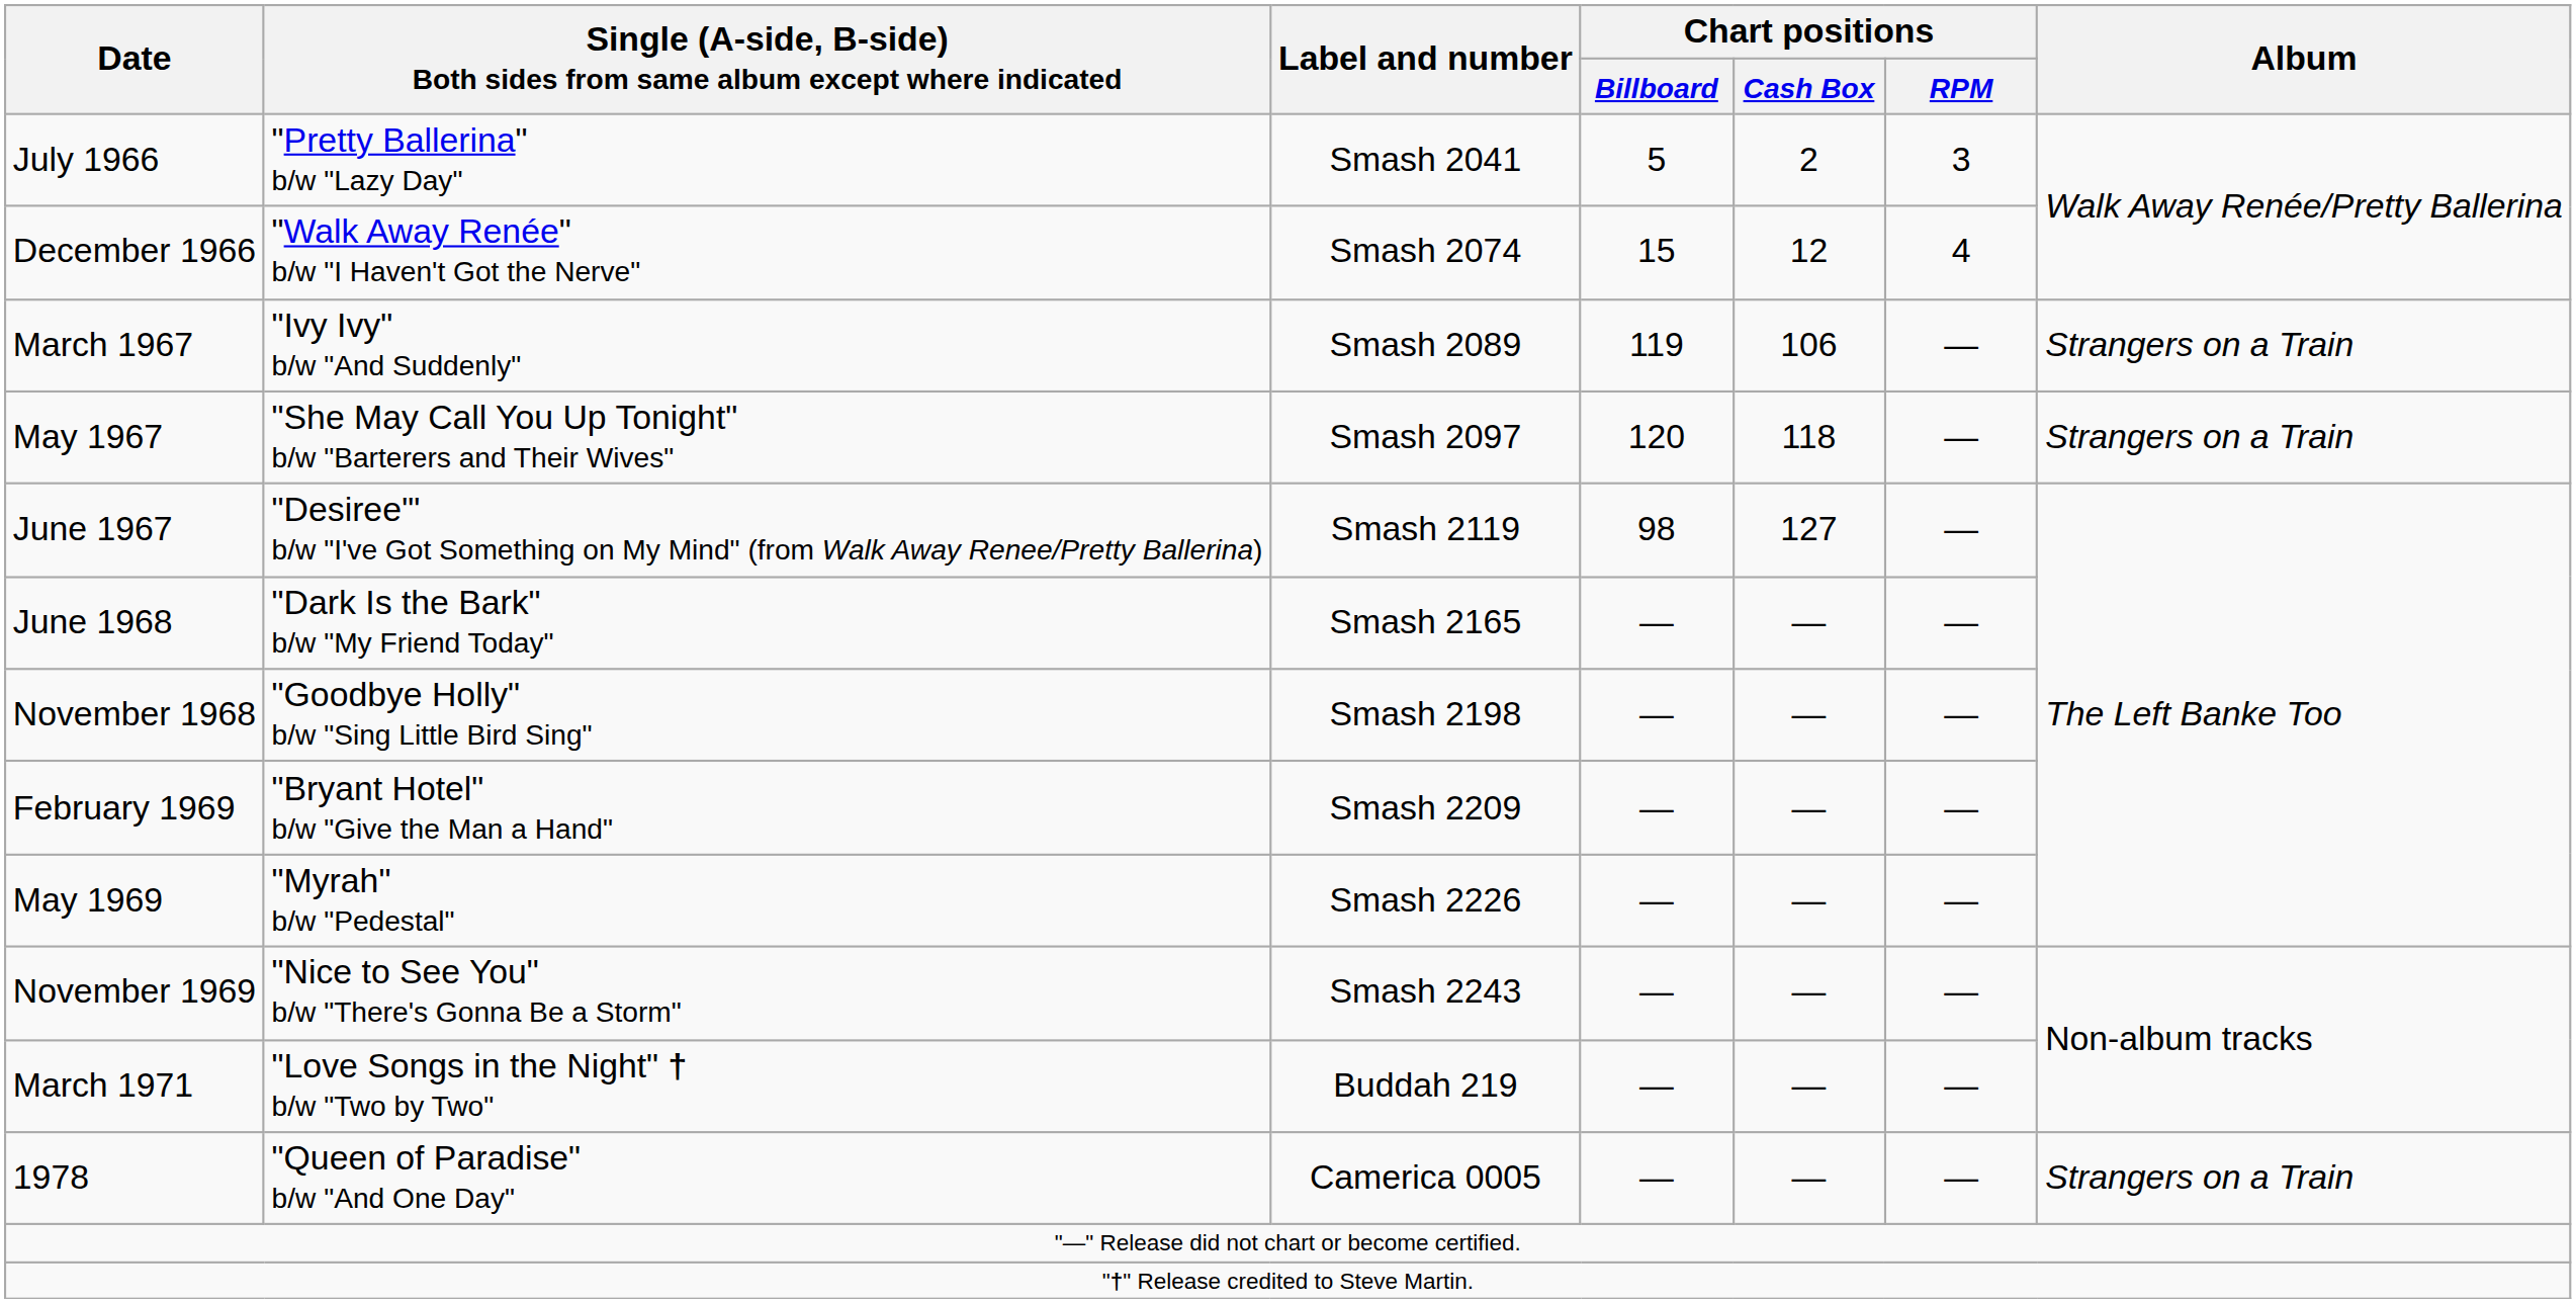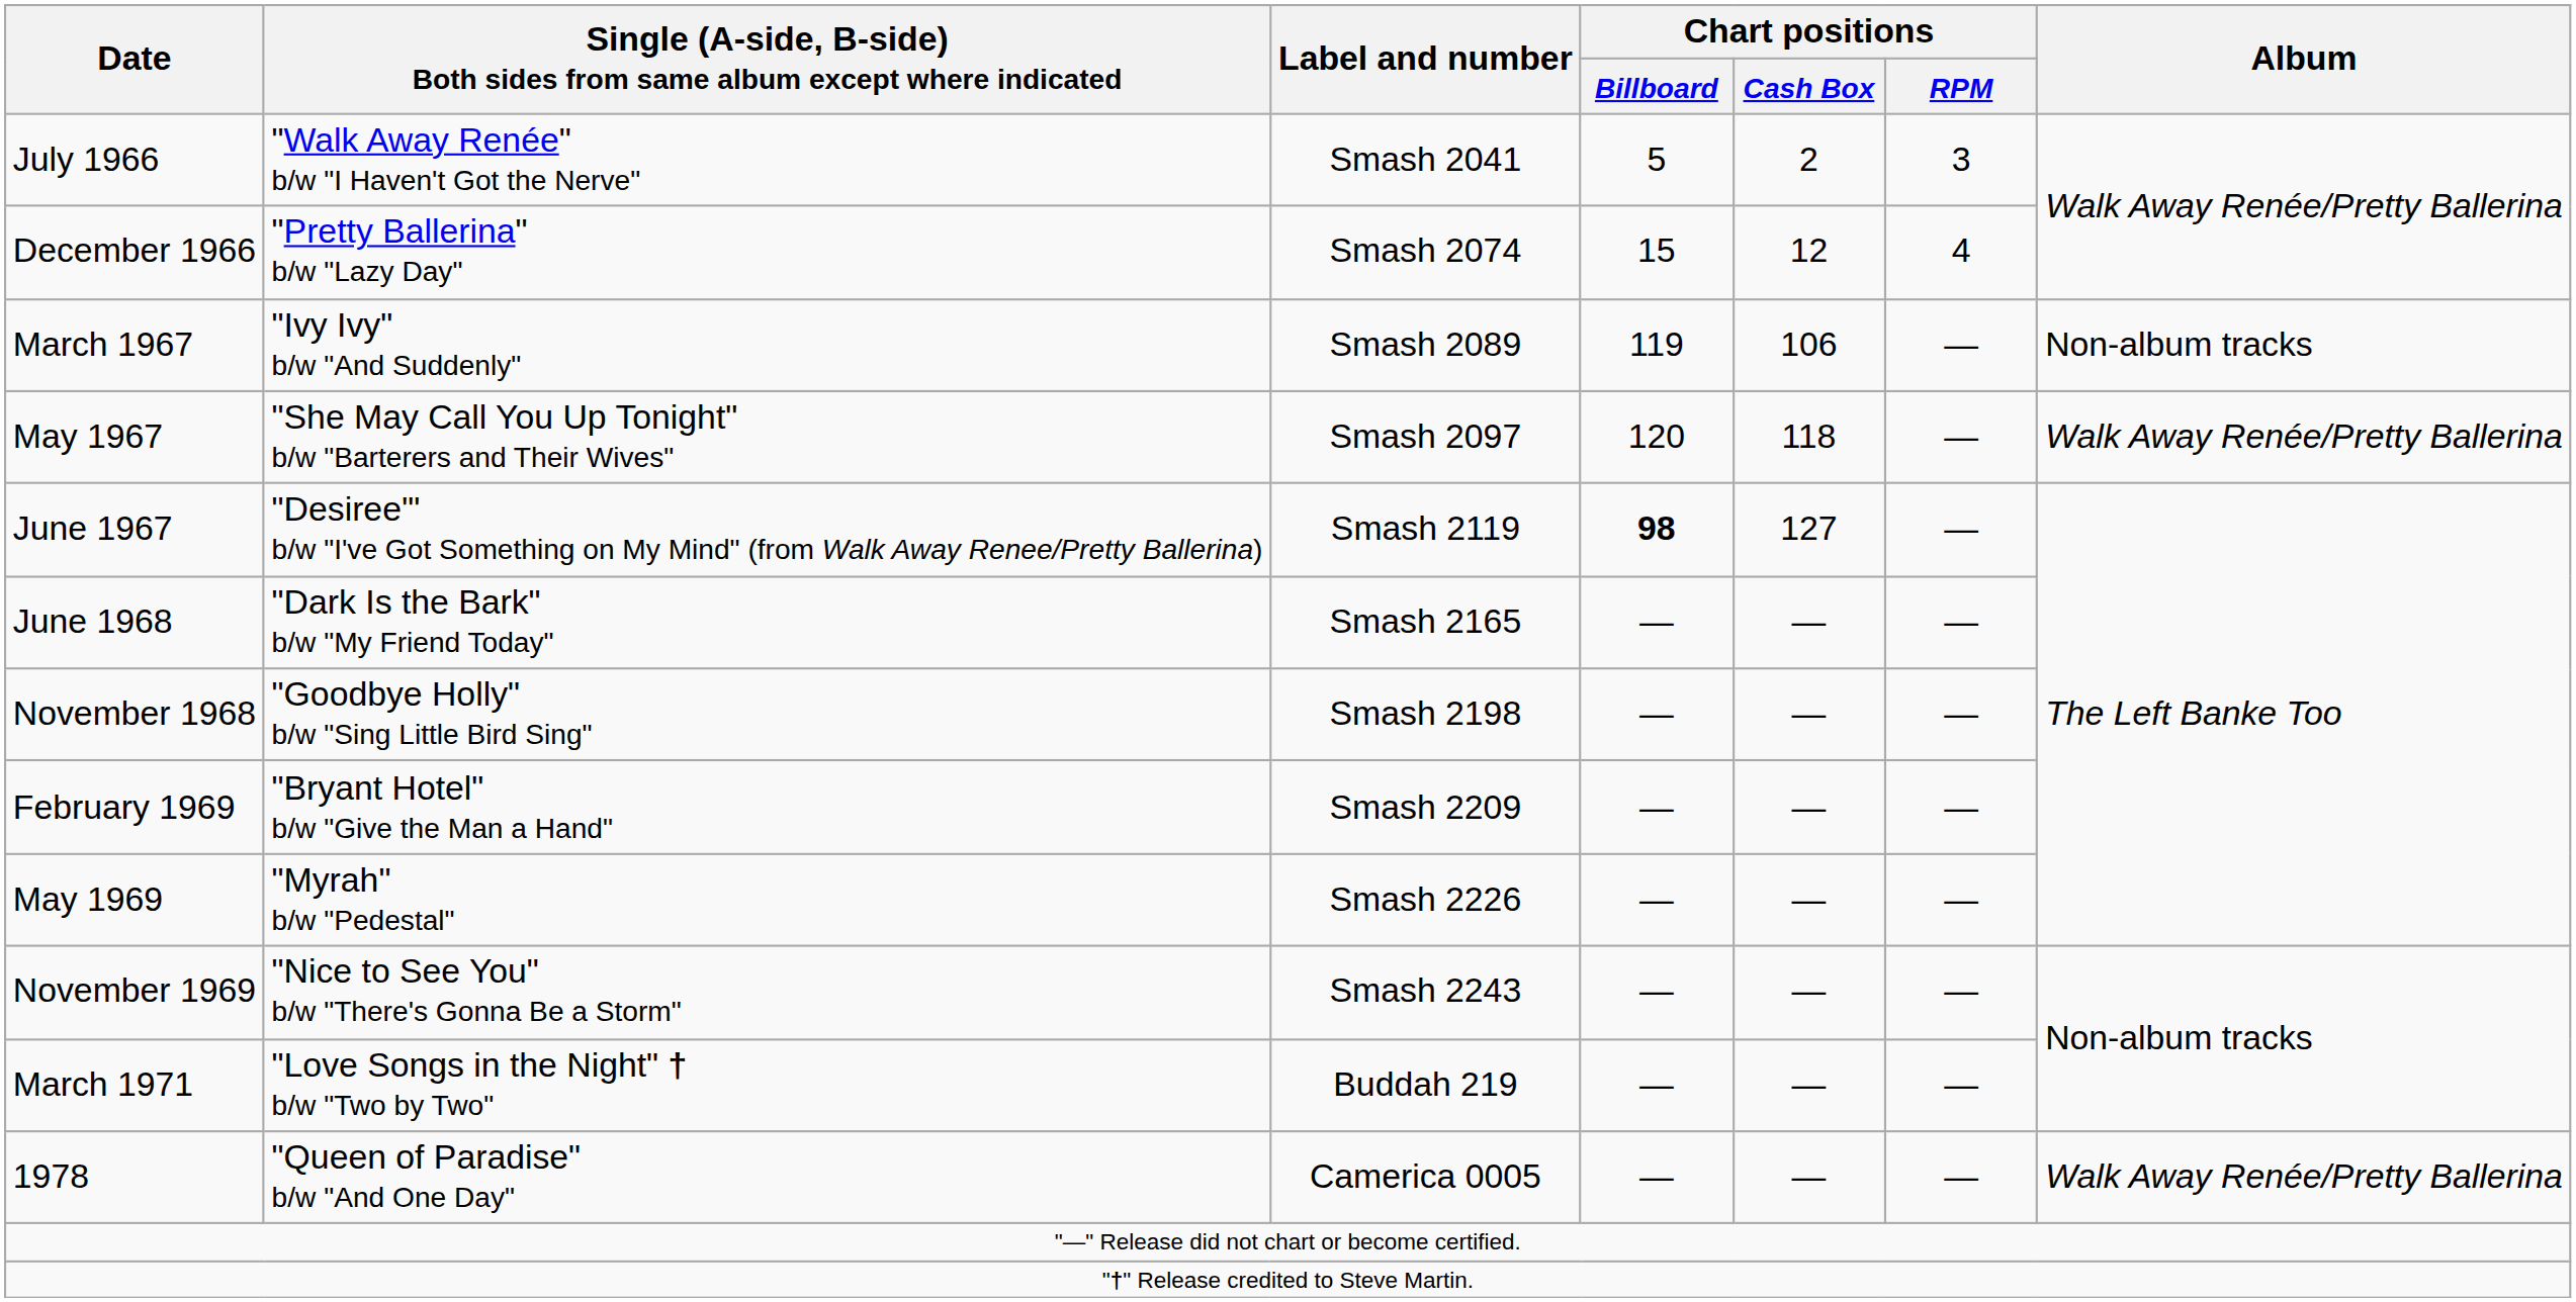July 1966 | column 2: "Pretty Ballerina" b/w "Lazy Day" -> "Walk Away Renée" b/w "I Haven't Got the Nerve"
December 1966 | column 2: "Walk Away Renée" b/w "I Haven't Got the Nerve" -> "Pretty Ballerina" b/w "Lazy Day"
March 1967 | Album: Strangers on a Train -> Non-album tracks
May 1967 | Album: Strangers on a Train -> Walk Away Renée/Pretty Ballerina
June 1967 | Chart positions / Billboard: normal -> bold
1978 | Album: Strangers on a Train -> Walk Away Renée/Pretty Ballerina
